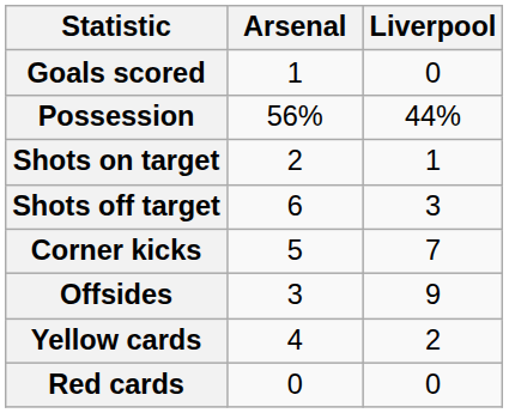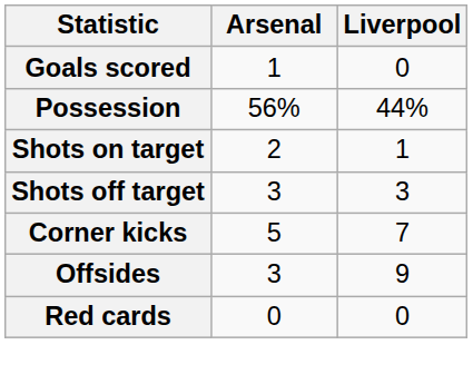Shots off target | Arsenal: 6 -> 3
- row: Yellow cards | 4 | 2
